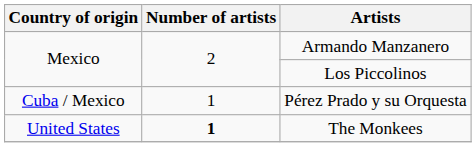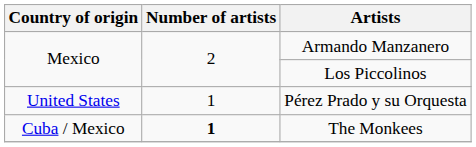Pérez Prado y su Orquesta | Country of origin: Cuba / Mexico -> United States
The Monkees | Country of origin: United States -> Cuba / Mexico
